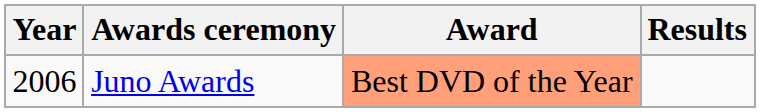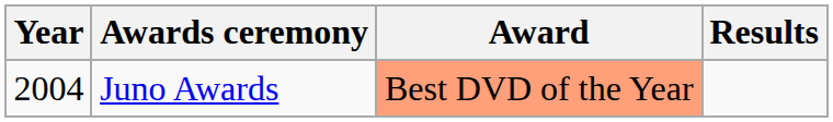Juno Awards | Year: 2006 -> 2004
